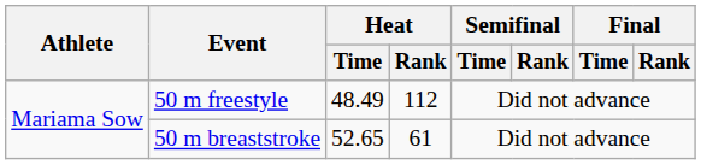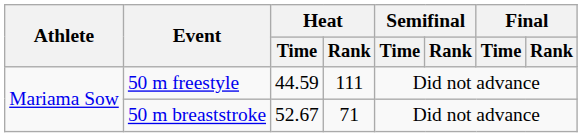50 m freestyle | Heat / Time: 48.49 -> 44.59
50 m freestyle | Heat / Rank: 112 -> 111
50 m breaststroke | Heat / Time: 52.65 -> 52.67
50 m breaststroke | Heat / Rank: 61 -> 71
